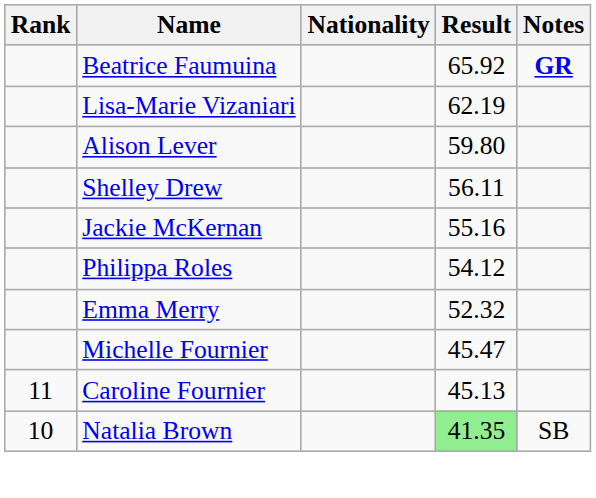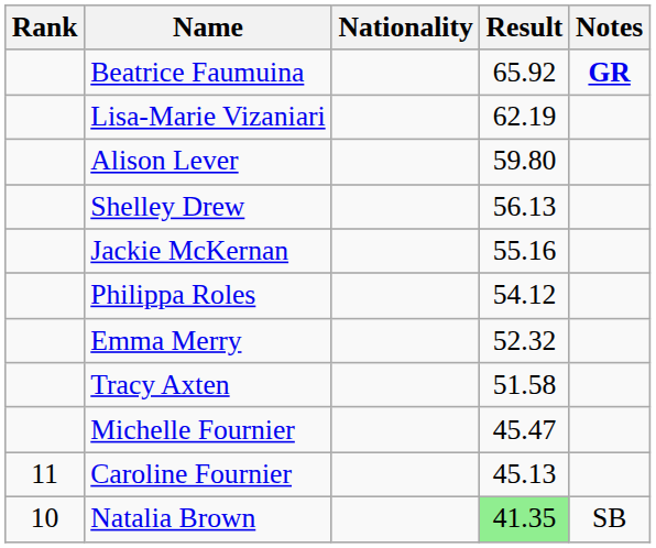Shelley Drew | Result: 56.11 -> 56.13
+ row: Tracy Axten | 51.58
